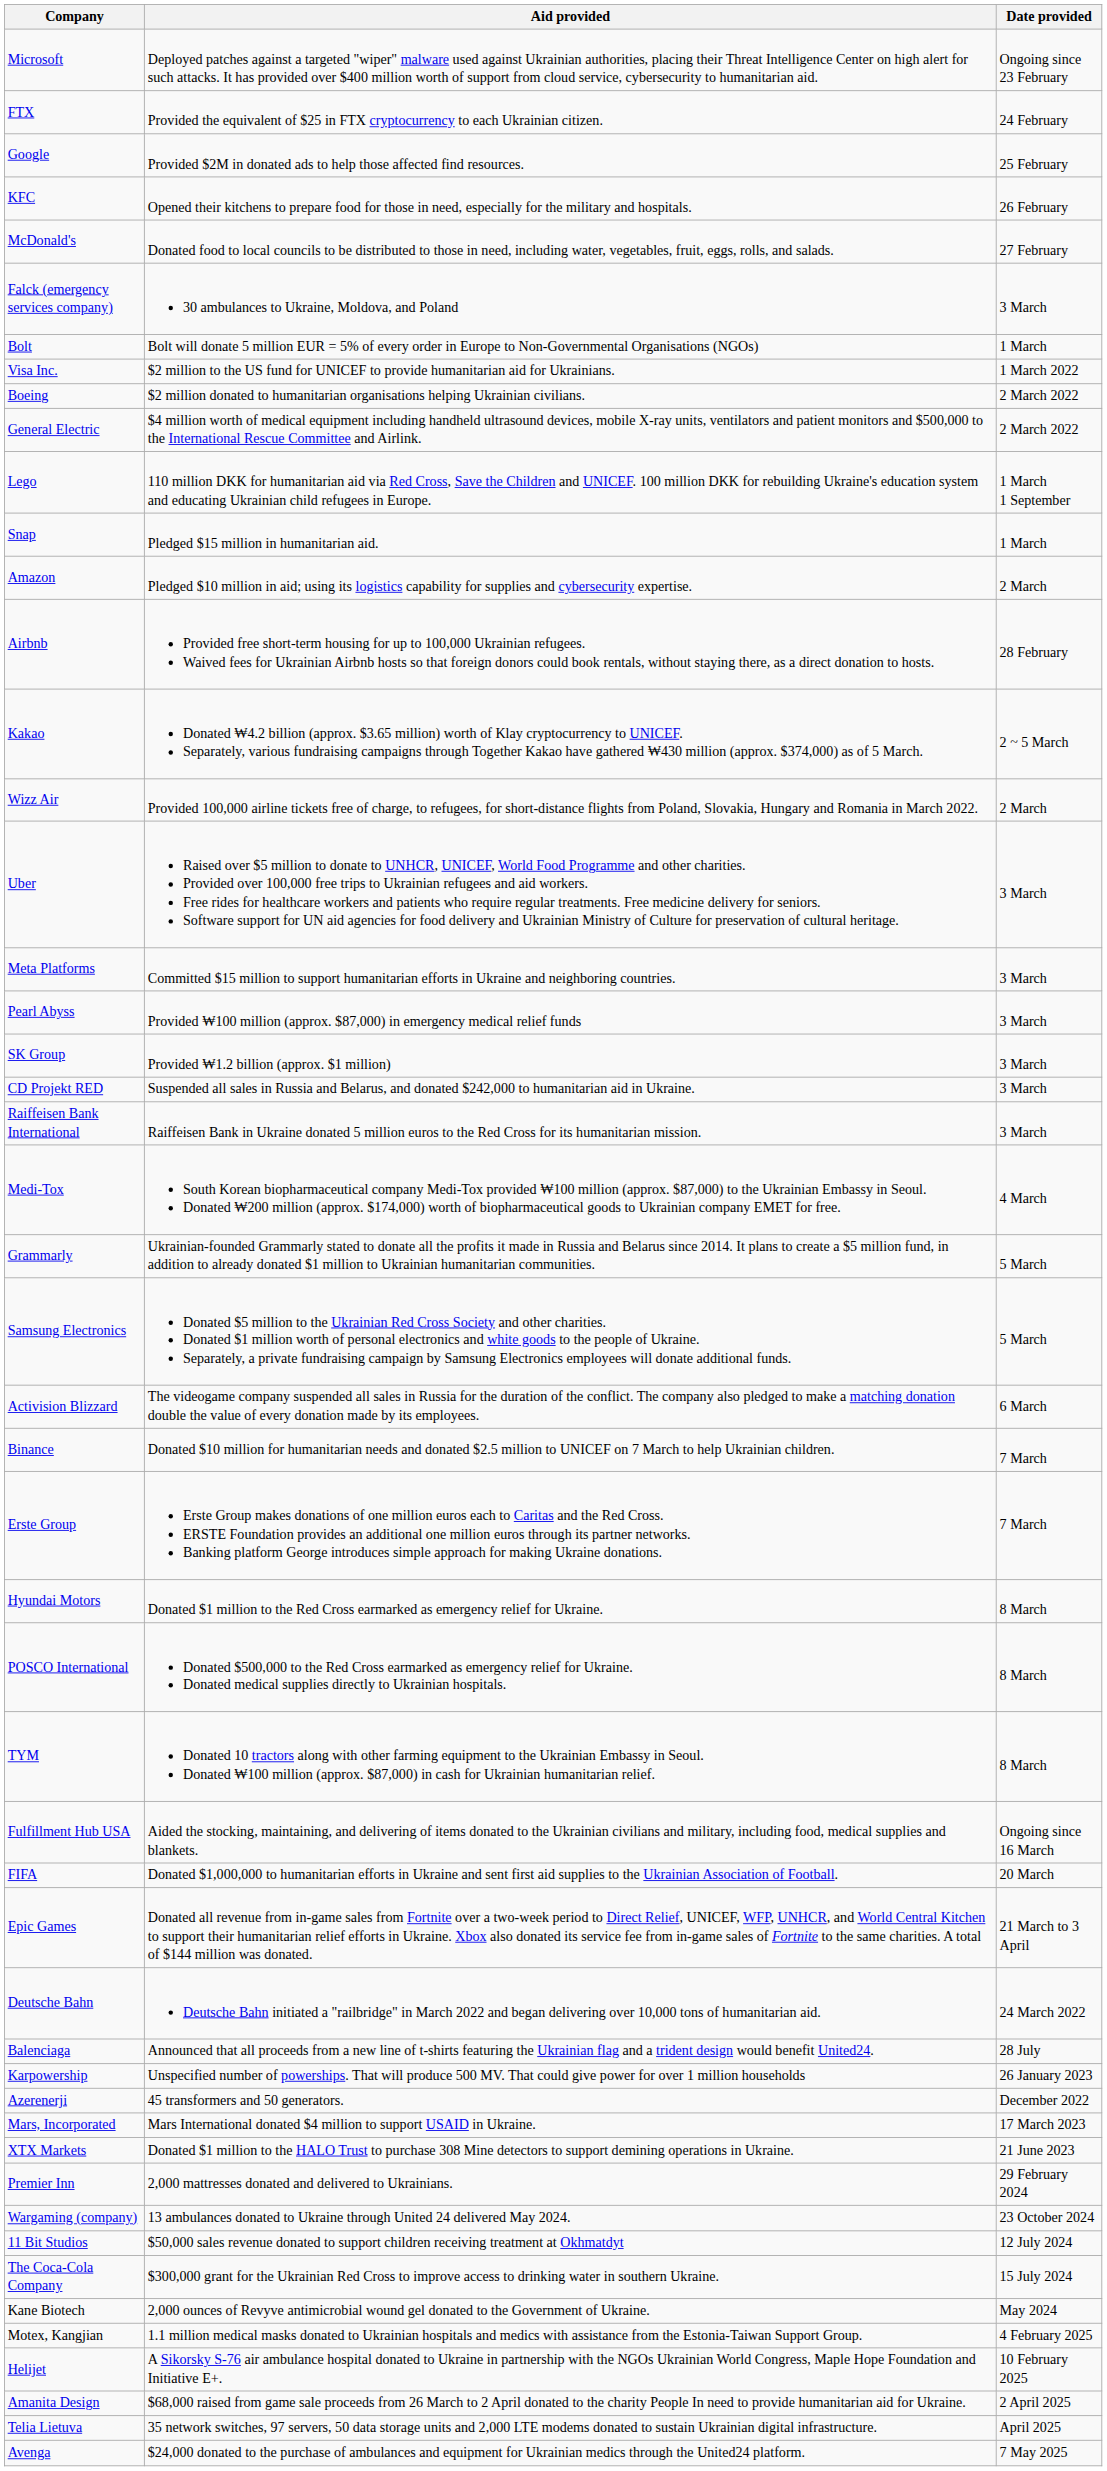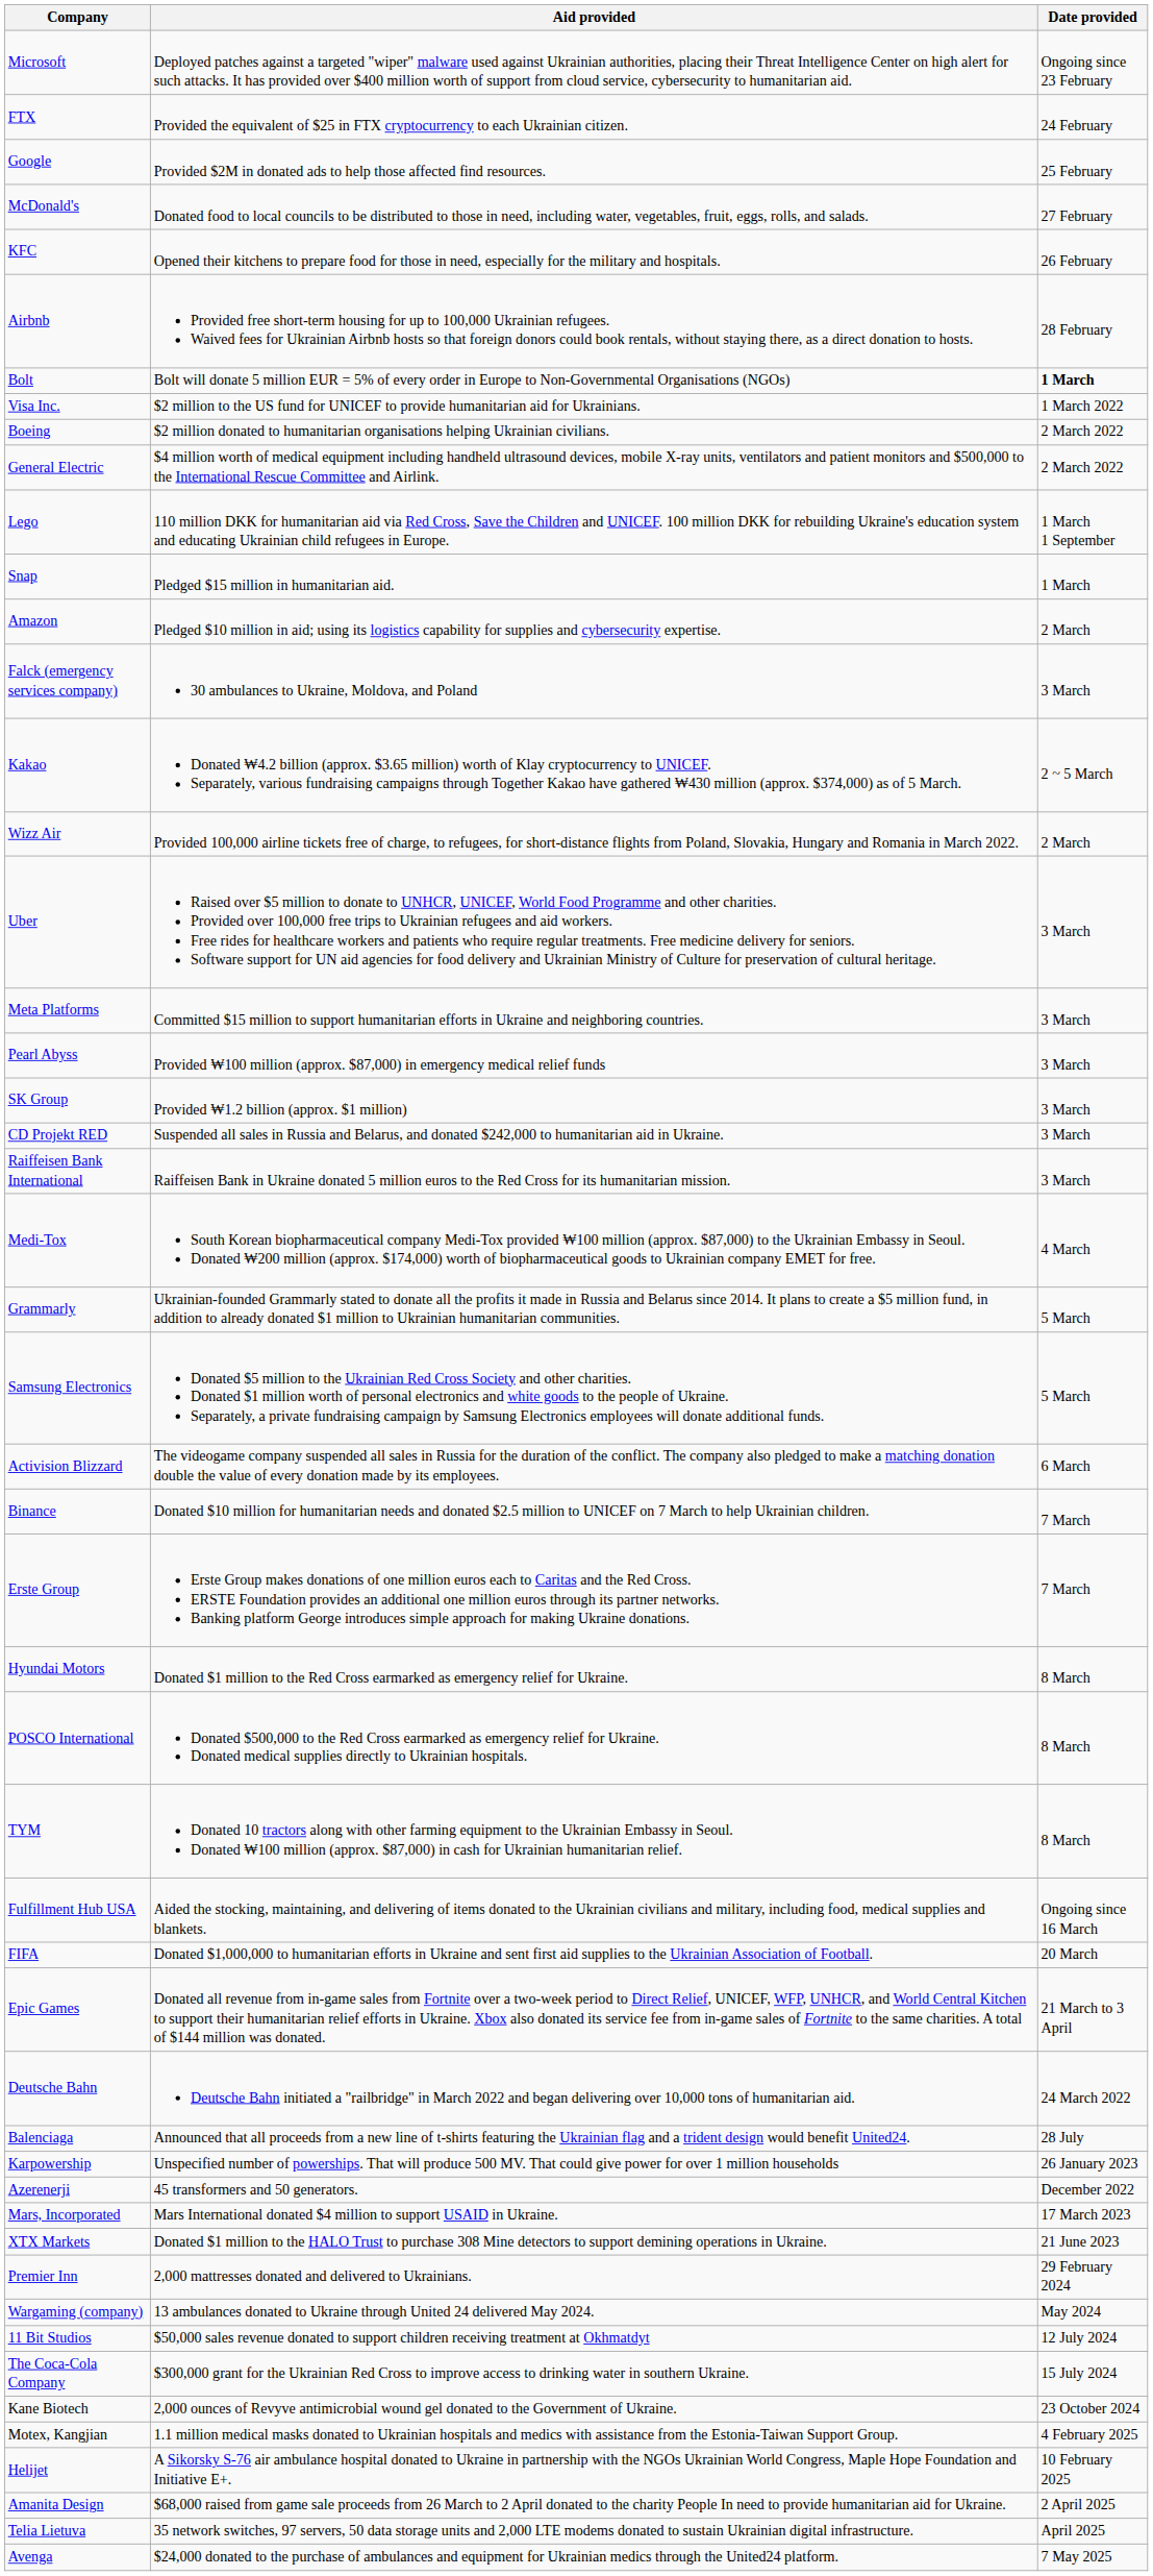rows swapped: KFC <-> McDonald's
rows swapped: Airbnb <-> Falck (emergency services company)
Bolt | Date provided: normal -> bold
Wargaming (company) | Date provided: 23 October 2024 -> May 2024
Kane Biotech | Date provided: May 2024 -> 23 October 2024
